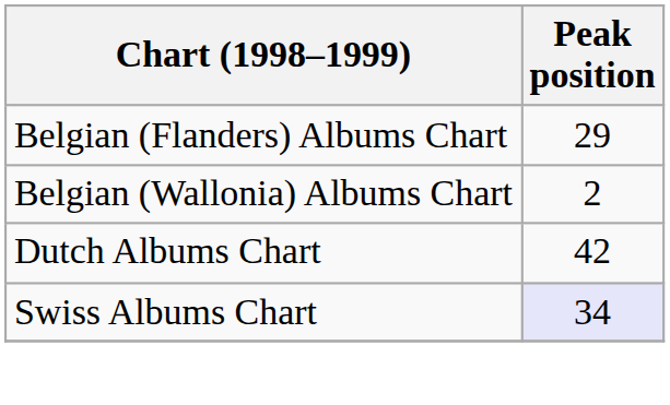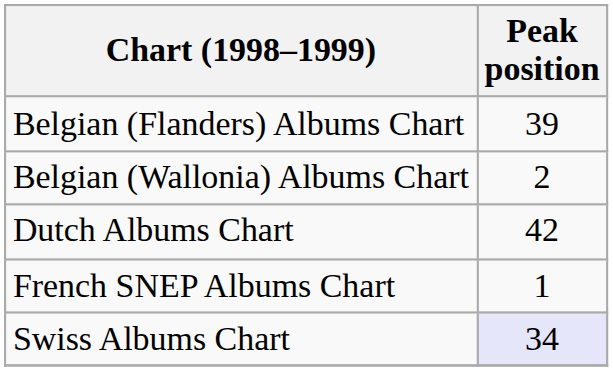Belgian (Flanders) Albums Chart | Peak position: 29 -> 39
+ row: French SNEP Albums Chart | 1
